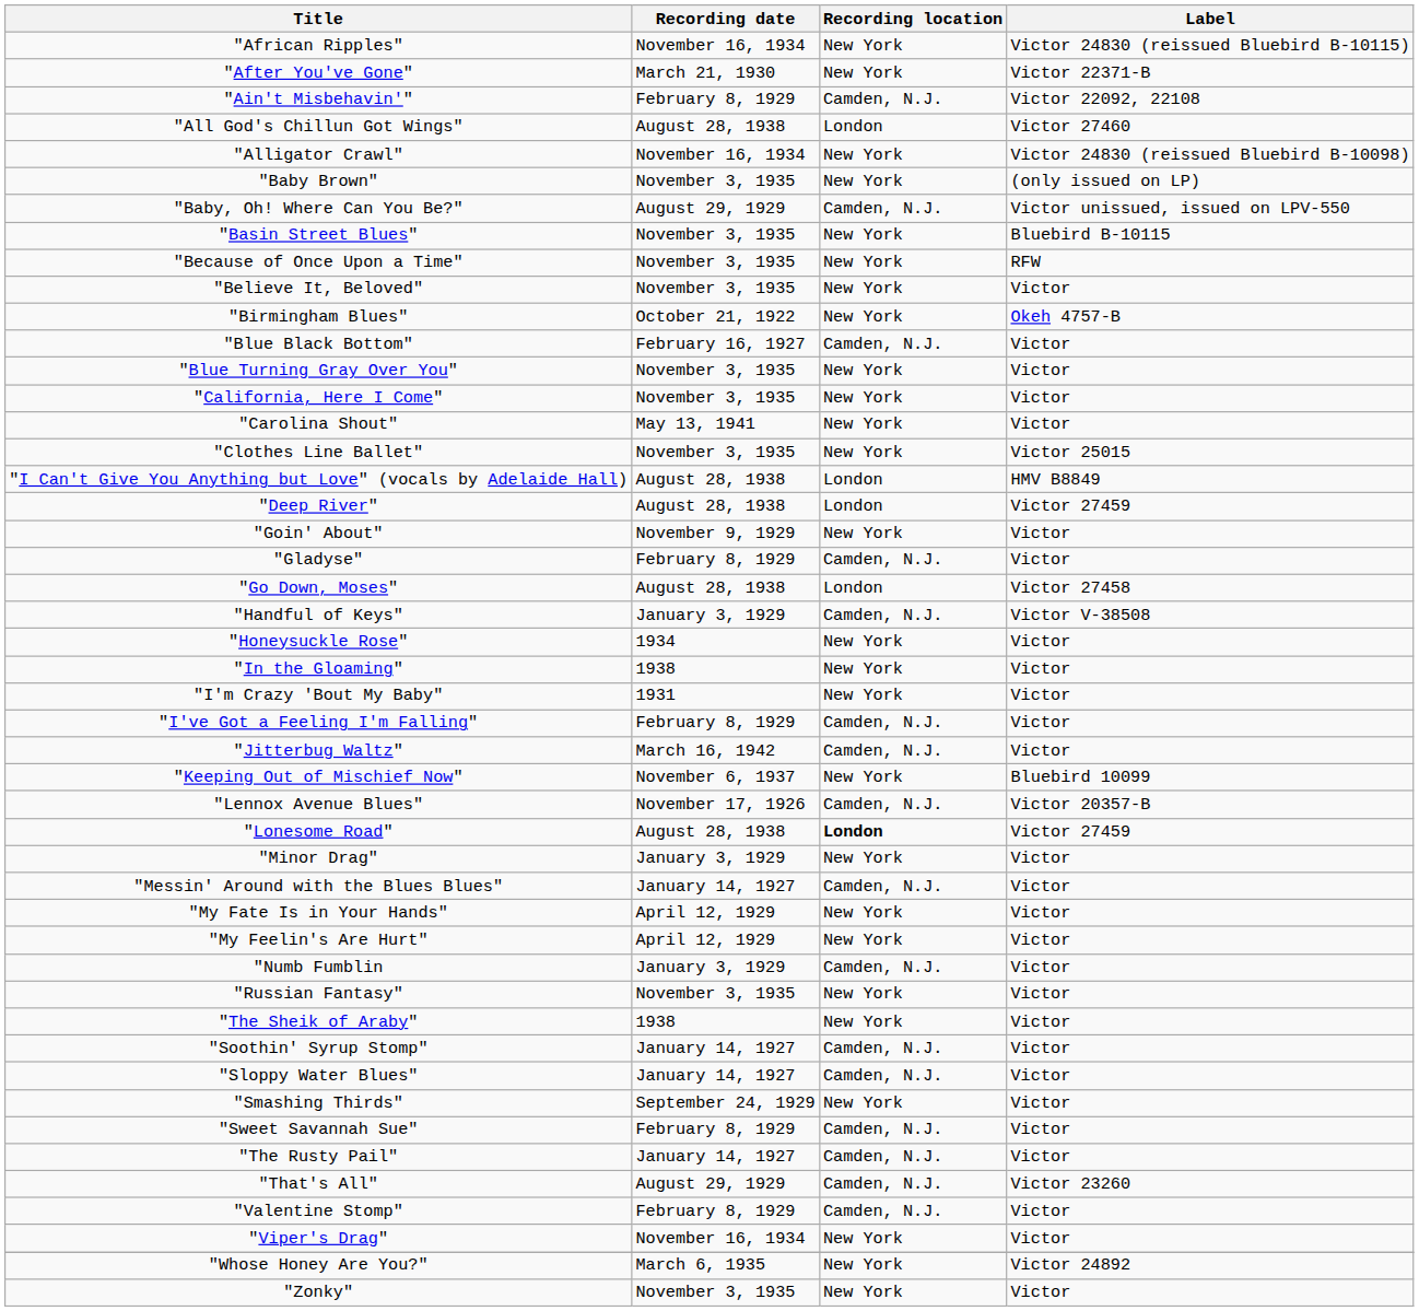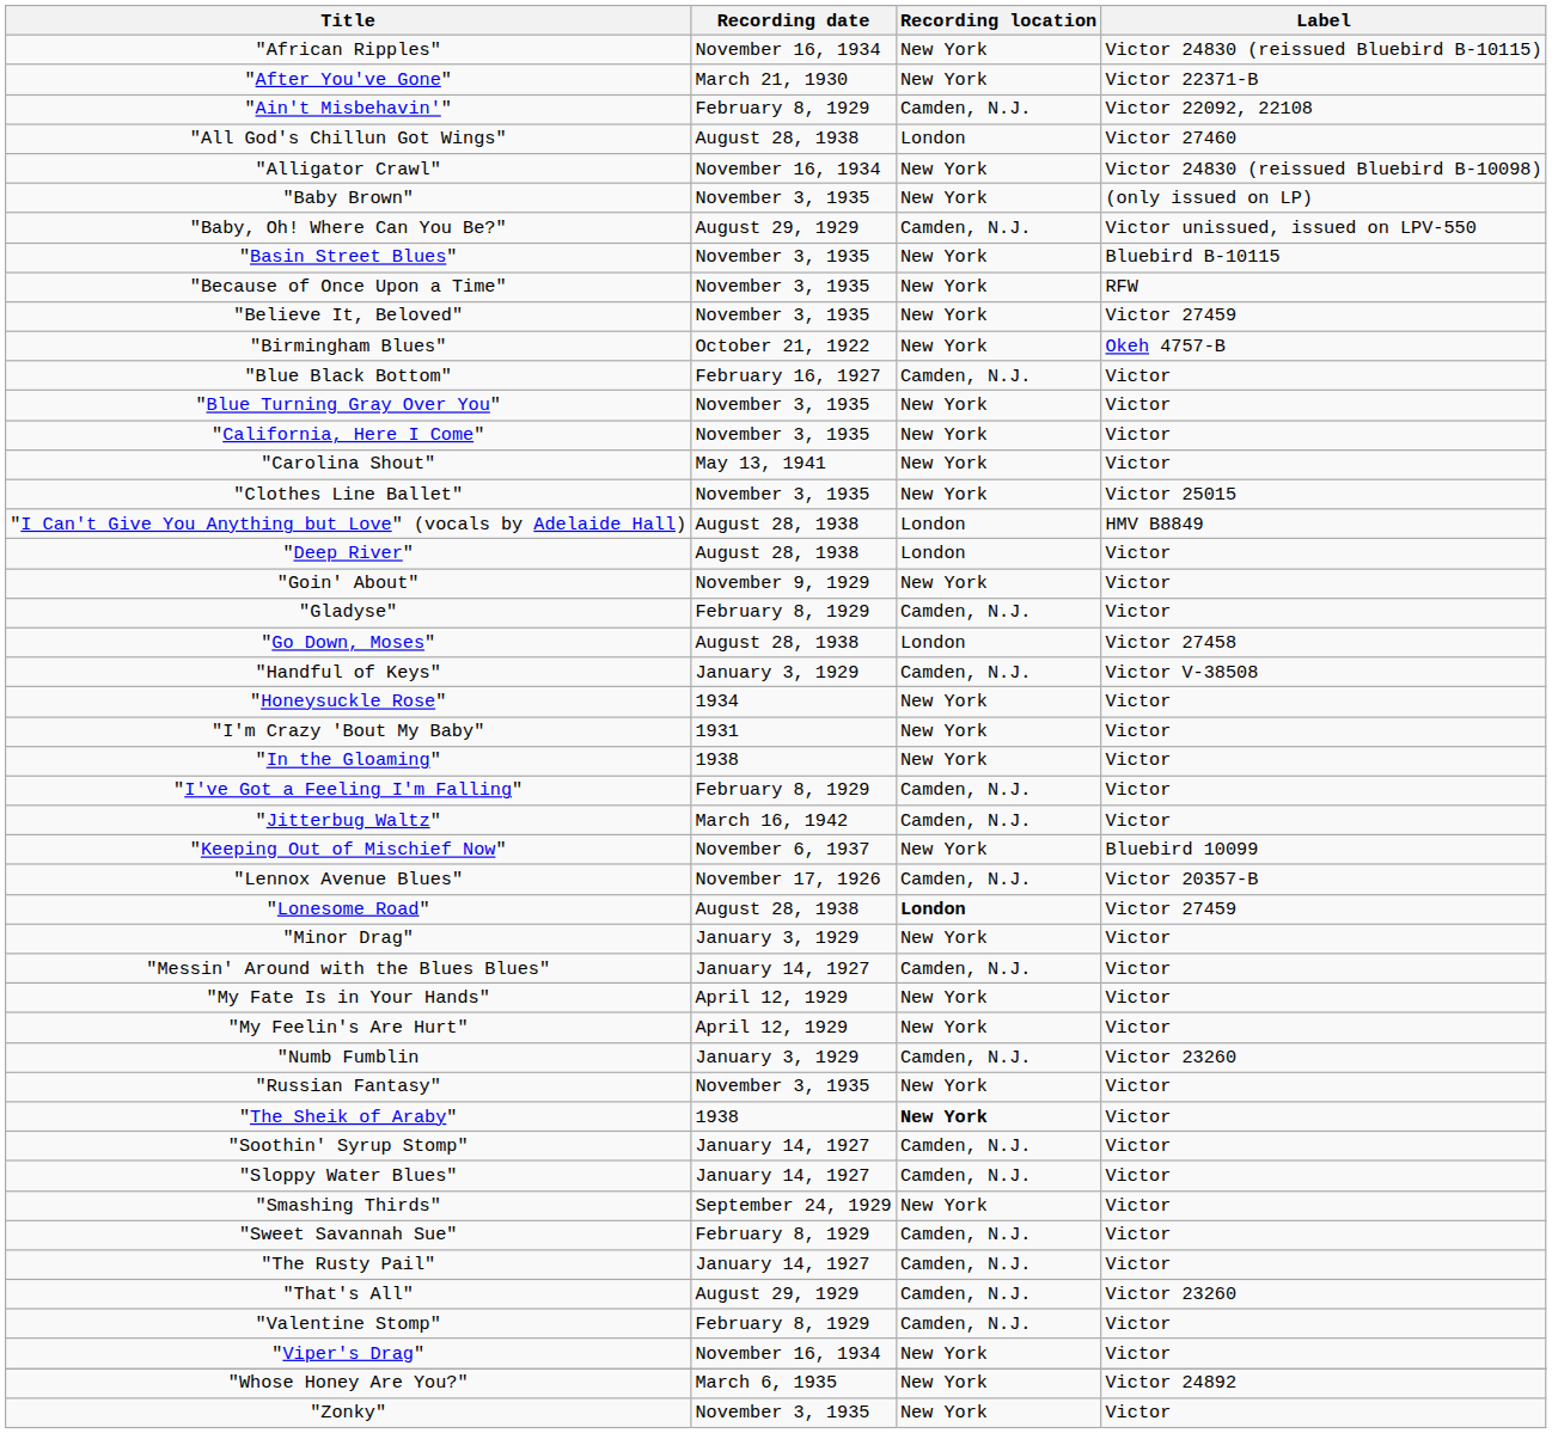"Believe It, Beloved" | Label: Victor -> Victor 27459
"Deep River" | Label: Victor 27459 -> Victor
rows swapped: "I'm Crazy 'Bout My Baby" <-> "In the Gloaming"
"Numb Fumblin | Label: Victor -> Victor 23260
"The Sheik of Araby" | Recording location: normal -> bold
